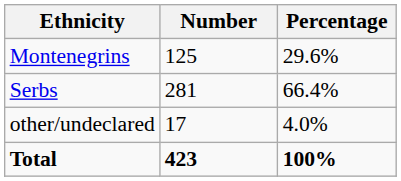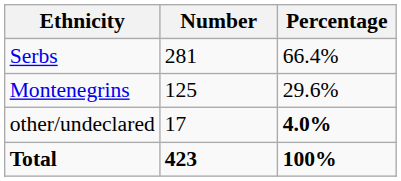rows swapped: Serbs <-> Montenegrins
other/undeclared | Percentage: normal -> bold
